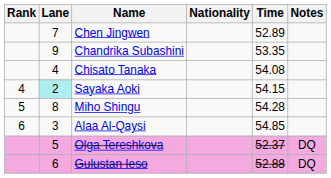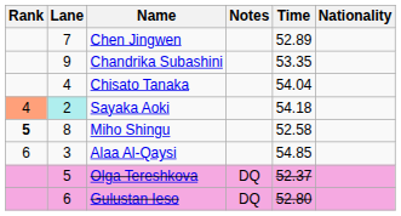columns swapped: Nationality <-> Notes
Chisato Tanaka | Time: 54.08 -> 54.04
Sayaka Aoki | Rank: no background -> lightsalmon background
Sayaka Aoki | Time: 54.15 -> 54.18
Miho Shingu | Rank: normal -> bold
Miho Shingu | Time: 54.28 -> 52.58
Gulustan Ieso | Time: 52.88 -> 52.80
